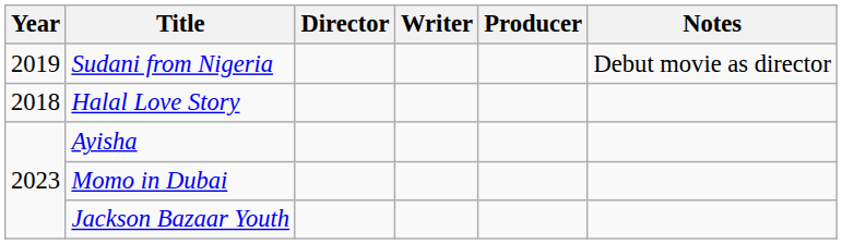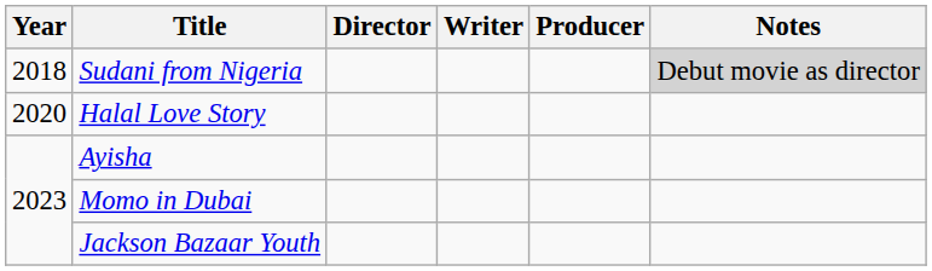Sudani from Nigeria | Year: 2019 -> 2018
Sudani from Nigeria | Notes: no background -> lightgrey background
Halal Love Story | Year: 2018 -> 2020
